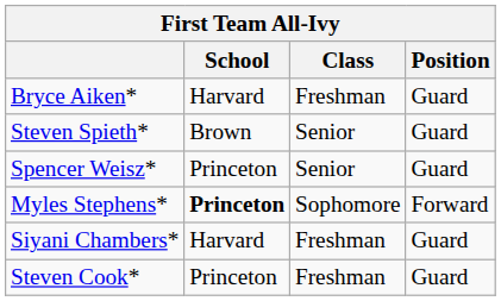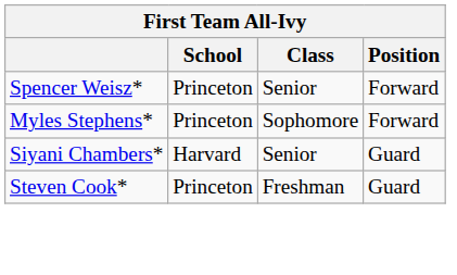- row: Bryce Aiken* | Harvard | Freshman | Guard
- row: Steven Spieth* | Brown | Senior | Guard
Spencer Weisz* | Position: Guard -> Forward
Myles Stephens* | School: bold -> normal
Siyani Chambers* | Class: Freshman -> Senior
